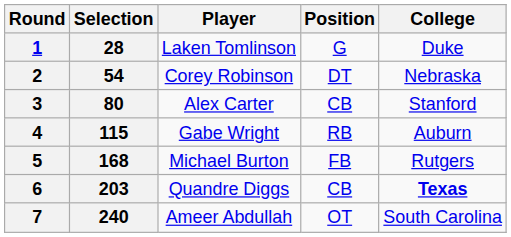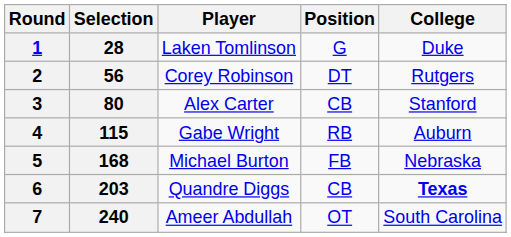2 | Selection: 54 -> 56
2 | College: Nebraska -> Rutgers
5 | College: Rutgers -> Nebraska
